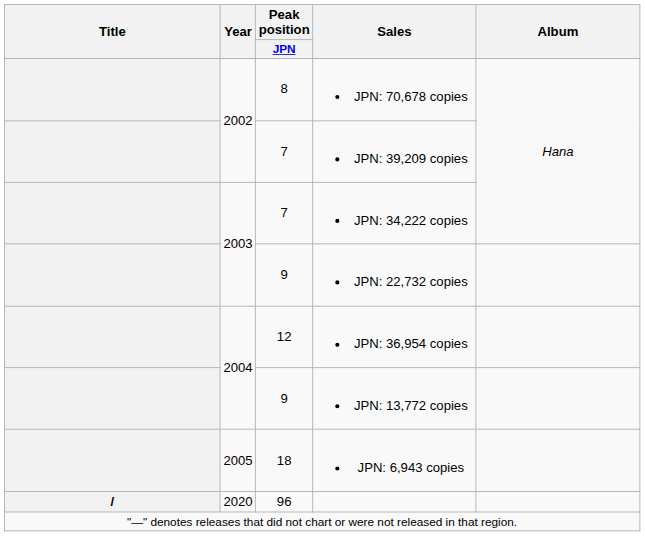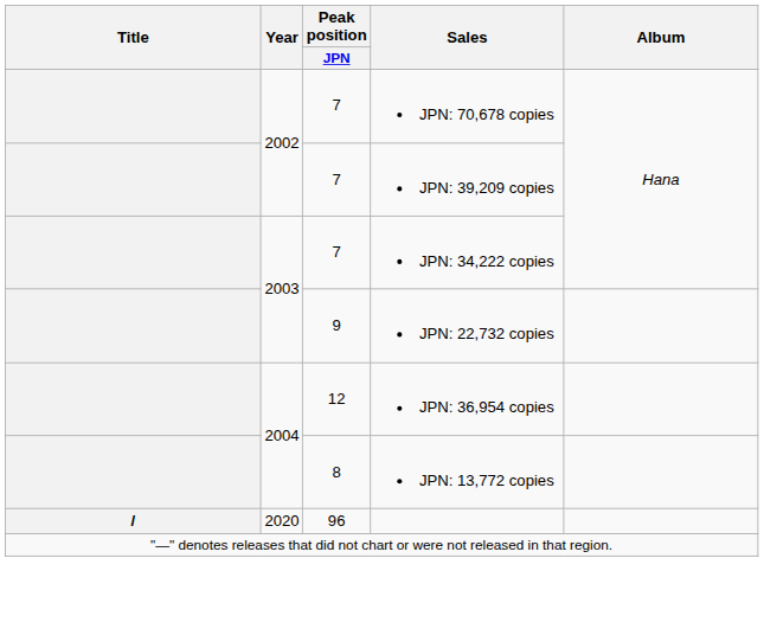JPN: 70,678 copies | Peak position / JPN: 8 -> 7
JPN: 13,772 copies | Peak position / JPN: 9 -> 8
- row: 2005 | 18 | JPN: 6,943 copies
